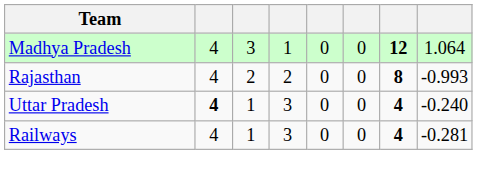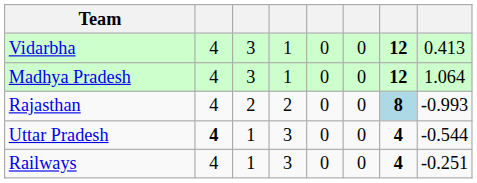+ row: Vidarbha | 4 | 3 | 1 | 0 | 0 | 12 | 0.413
Rajasthan | column 7: no background -> lightblue background
Uttar Pradesh | column 8: -0.240 -> -0.544
Railways | column 8: -0.281 -> -0.251
